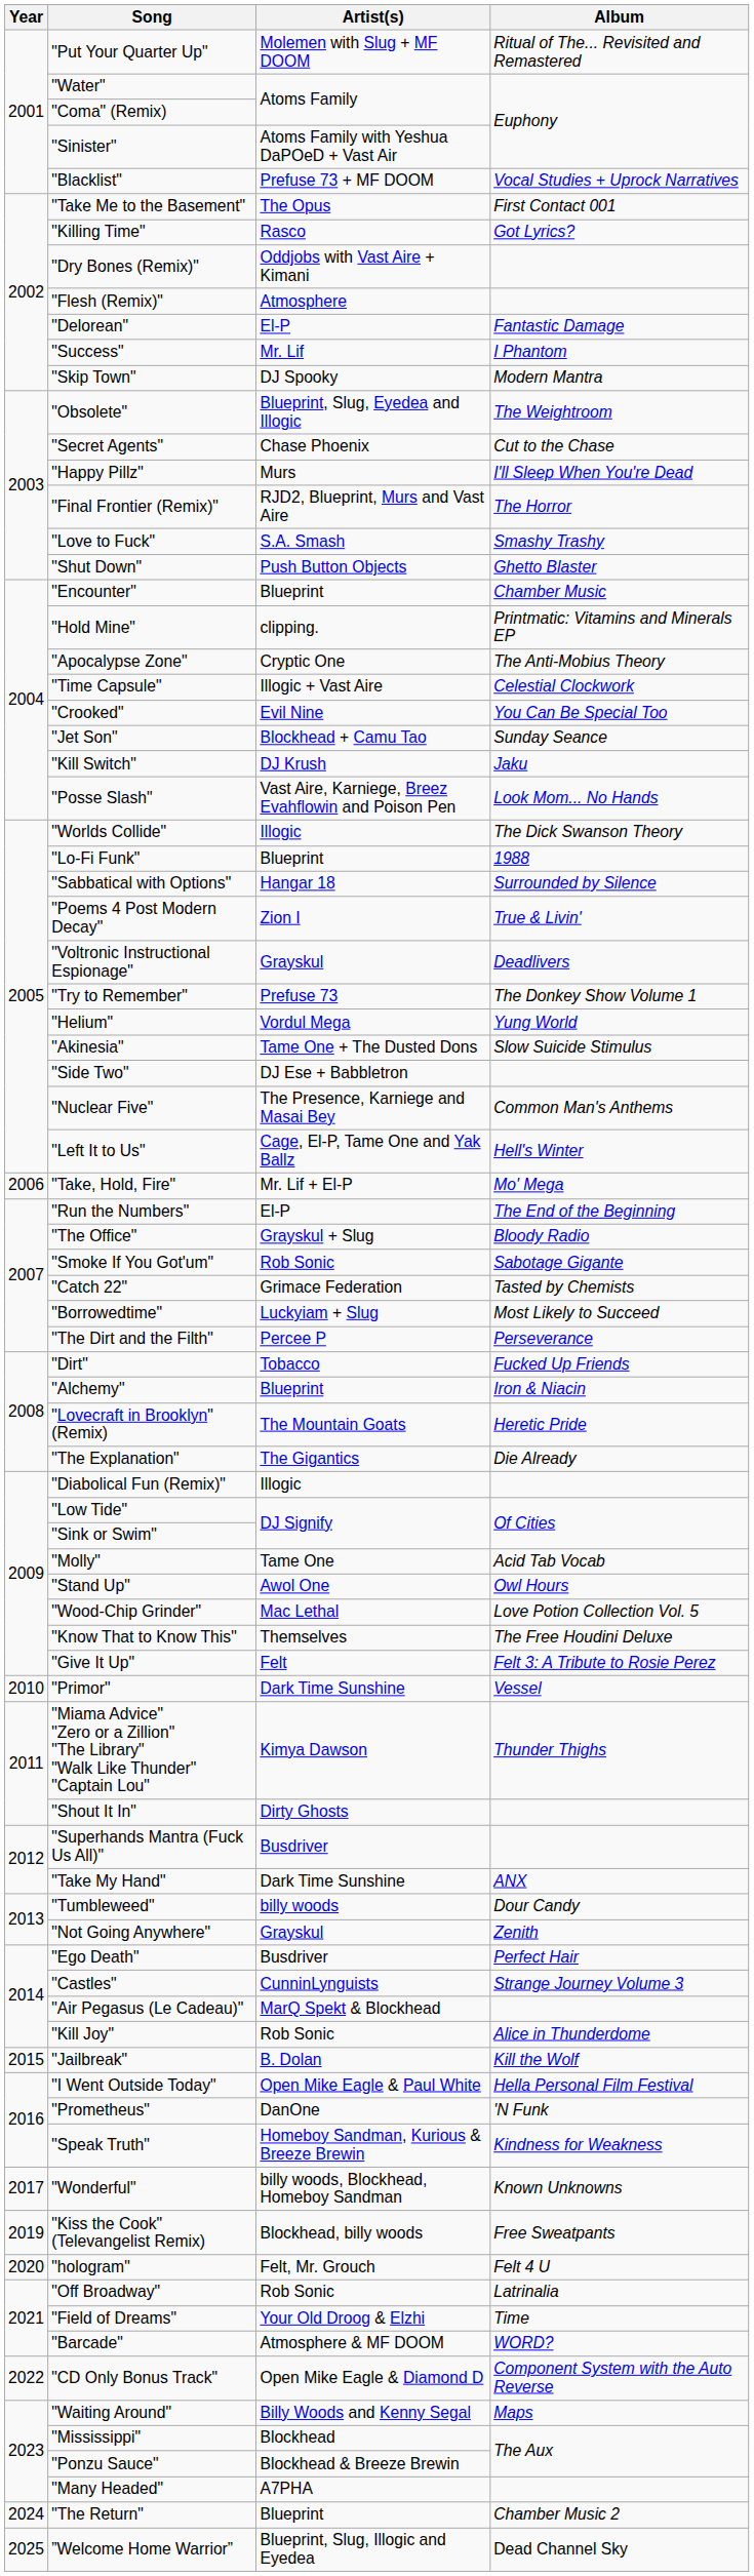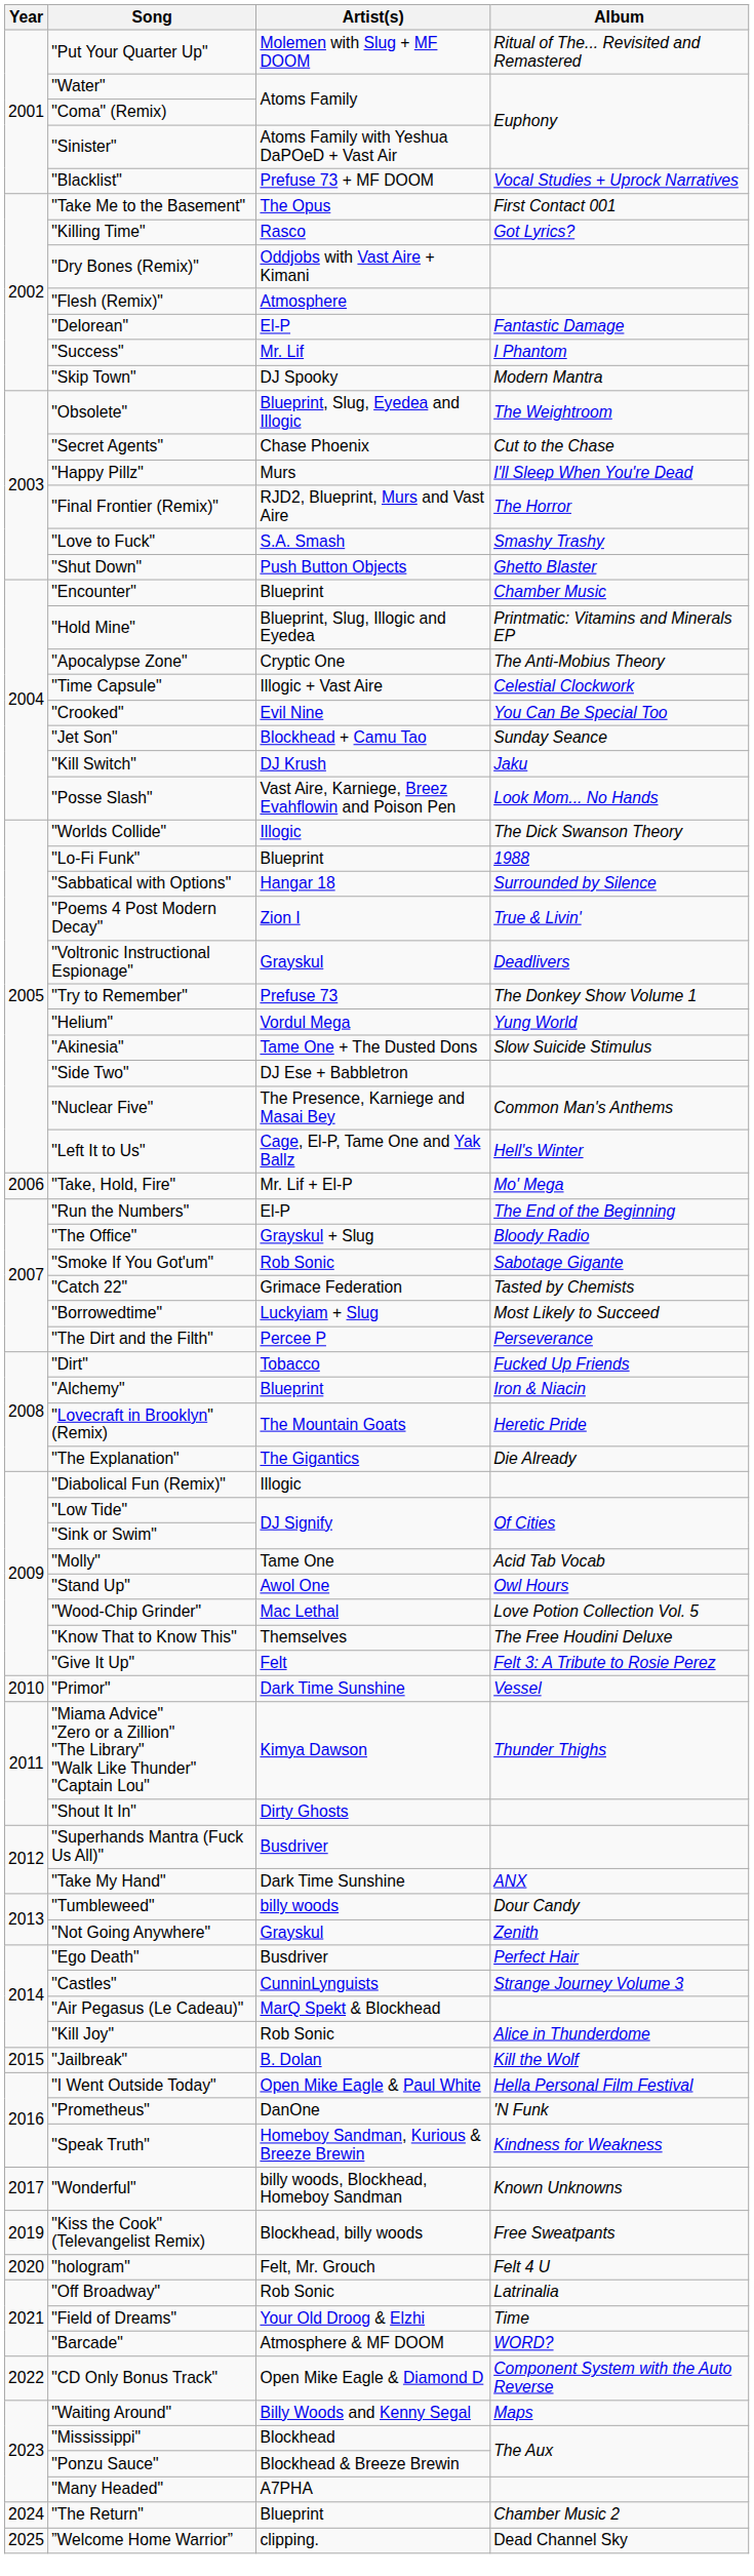"Hold Mine" | Artist(s): clipping. -> Blueprint, Slug, Illogic and Eyedea
”Welcome Home Warrior” | Artist(s): Blueprint, Slug, Illogic and Eyedea -> clipping.
